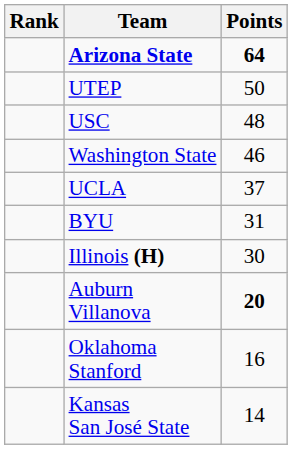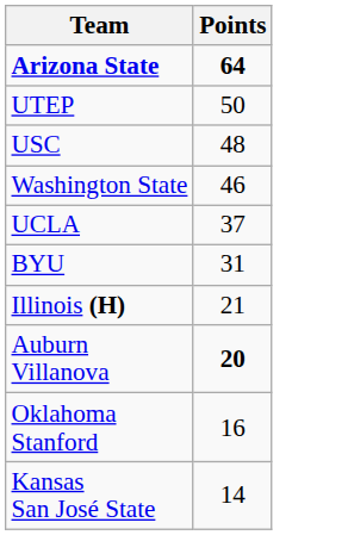- column: Rank
Illinois (H) | Points: 30 -> 21
